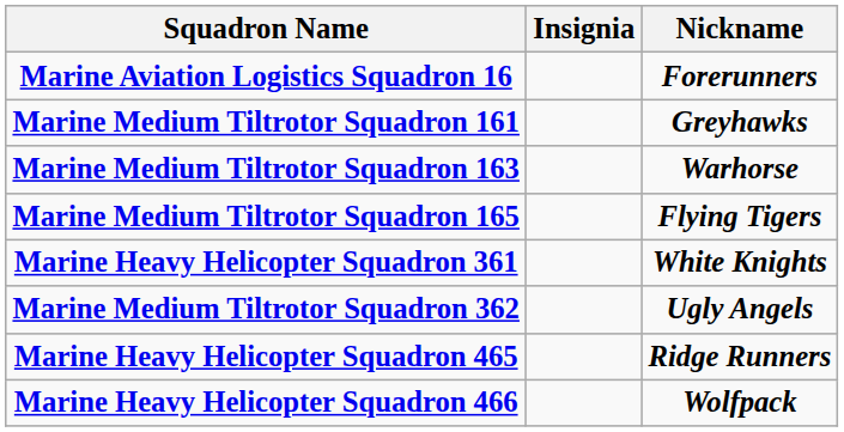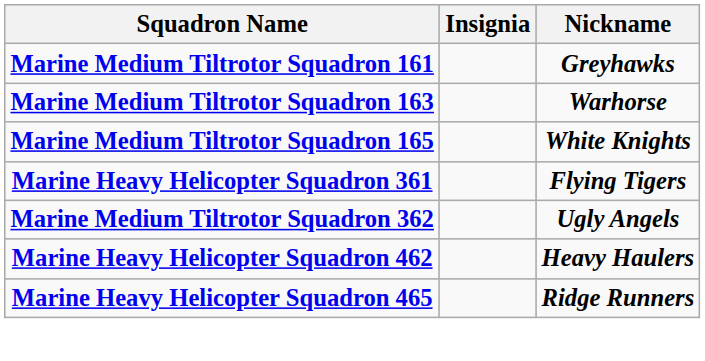- row: Marine Aviation Logistics Squadron 16 | Forerunners
Marine Medium Tiltrotor Squadron 165 | Nickname: Flying Tigers -> White Knights
Marine Heavy Helicopter Squadron 361 | Nickname: White Knights -> Flying Tigers
+ row: Marine Heavy Helicopter Squadron 462 | Heavy Haulers
- row: Marine Heavy Helicopter Squadron 466 | Wolfpack
